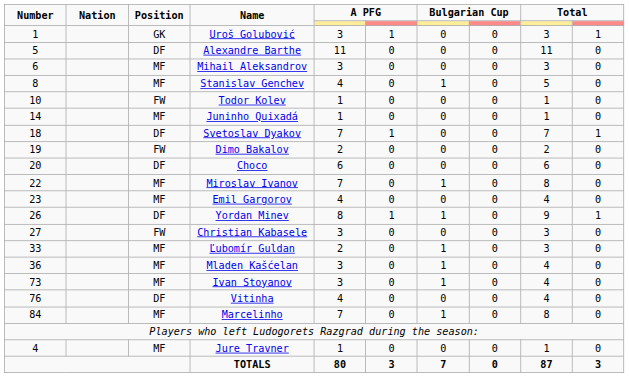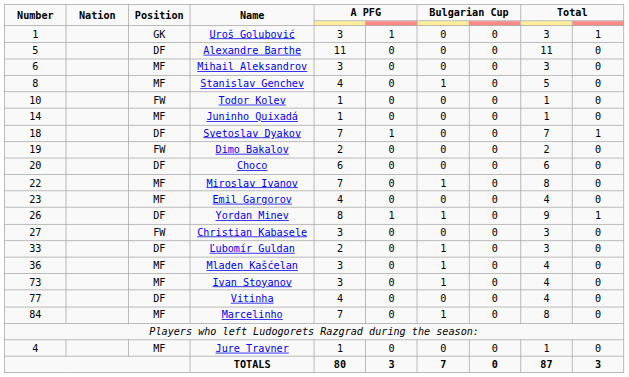Ľubomír Guldan | Position: MF -> DF
Vitinha | Number: 76 -> 77
